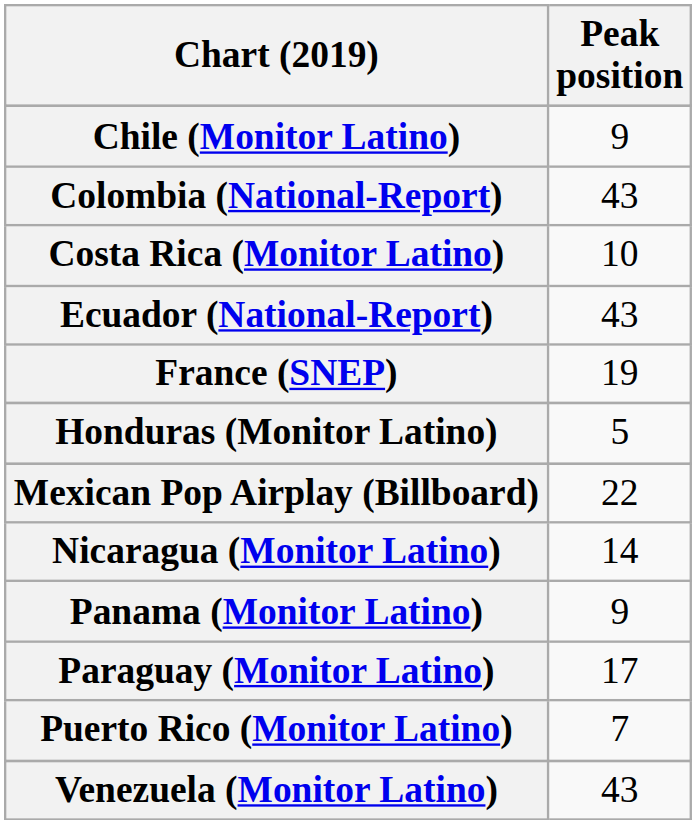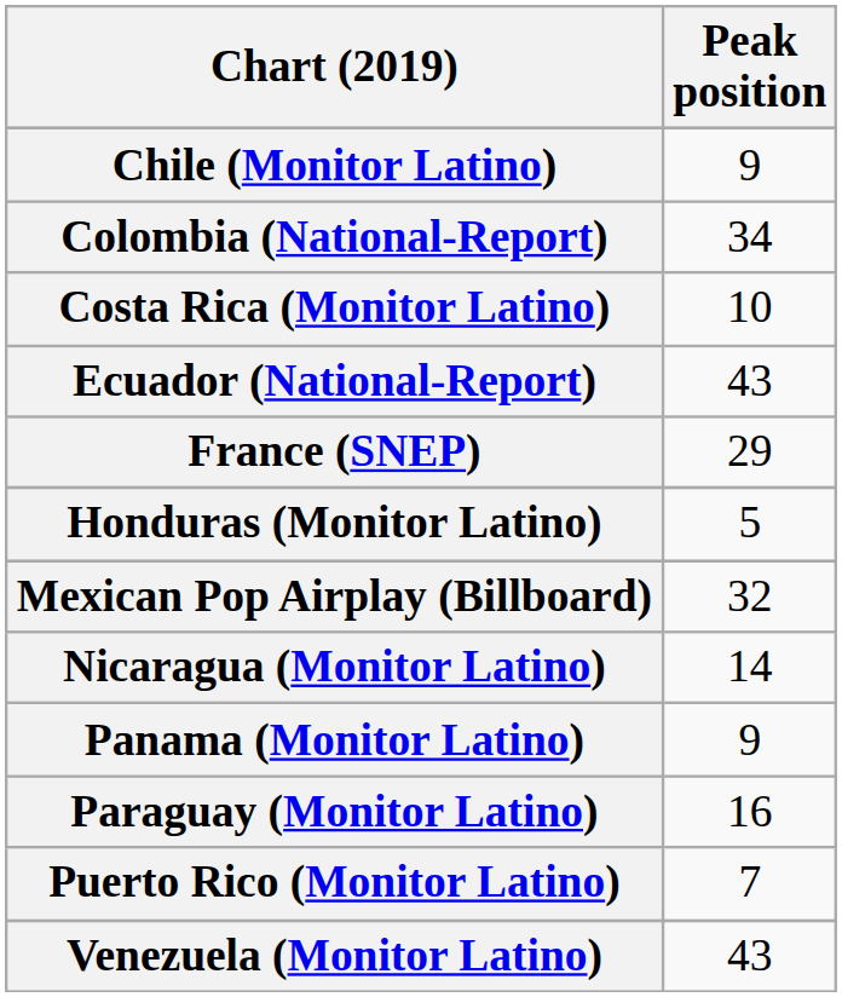Colombia (National-Report) | Peak position: 43 -> 34
France (SNEP) | Peak position: 19 -> 29
Mexican Pop Airplay (Billboard) | Peak position: 22 -> 32
Paraguay (Monitor Latino) | Peak position: 17 -> 16
